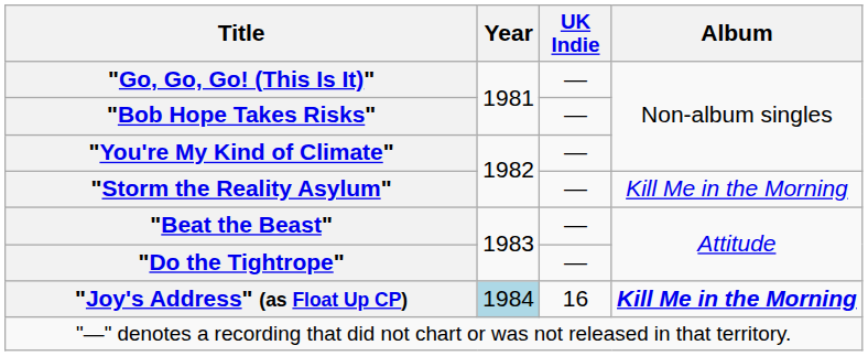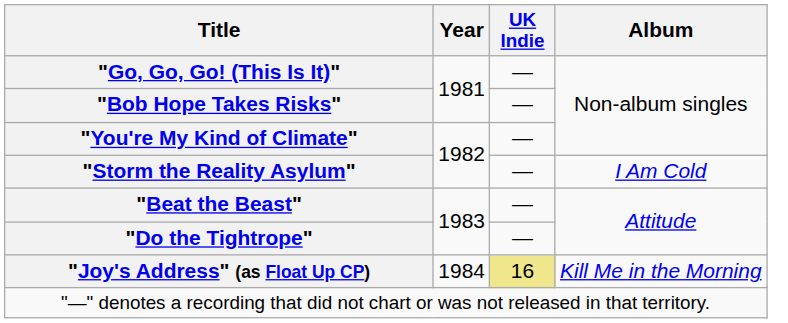"Storm the Reality Asylum" | Album: Kill Me in the Morning -> I Am Cold
"Joy's Address" (as Float Up CP) | Year: lightblue background -> no background
"Joy's Address" (as Float Up CP) | UK Indie: no background -> khaki background
"Joy's Address" (as Float Up CP) | Album: bold -> normal
